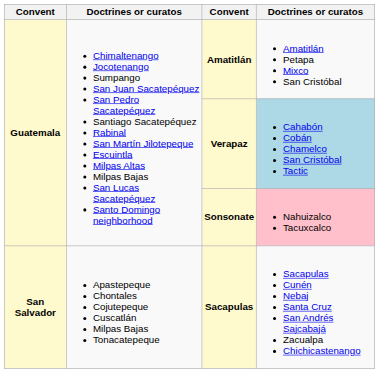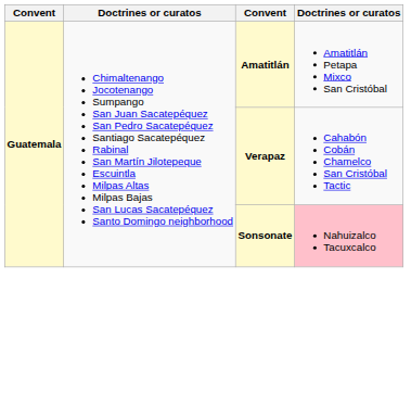Verapaz | column 4: lightblue background -> no background
- row: San Salvador | Apastepeque Chontales Cojutepeque Cuscatlán Milpas Bajas Tonacatepeque | Sacapulas | Sacapulas Cunén Nebaj Santa Cruz San Andrés Sajcabajá Zacualpa Chichicastenango
